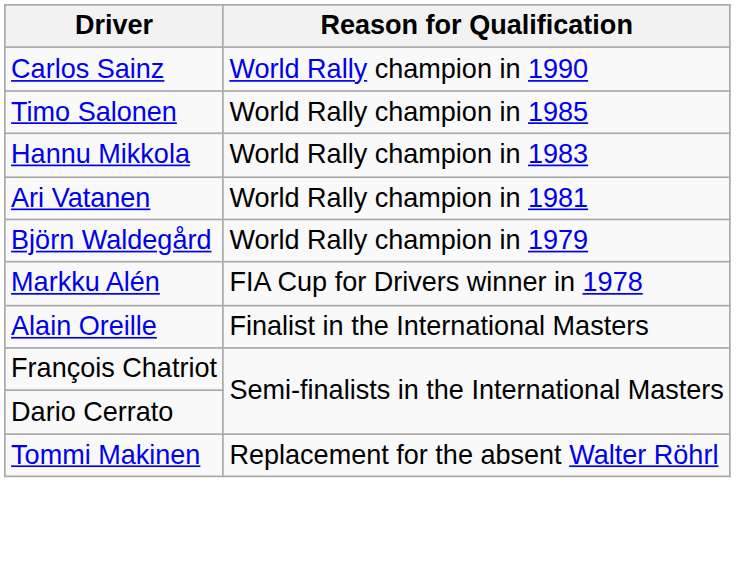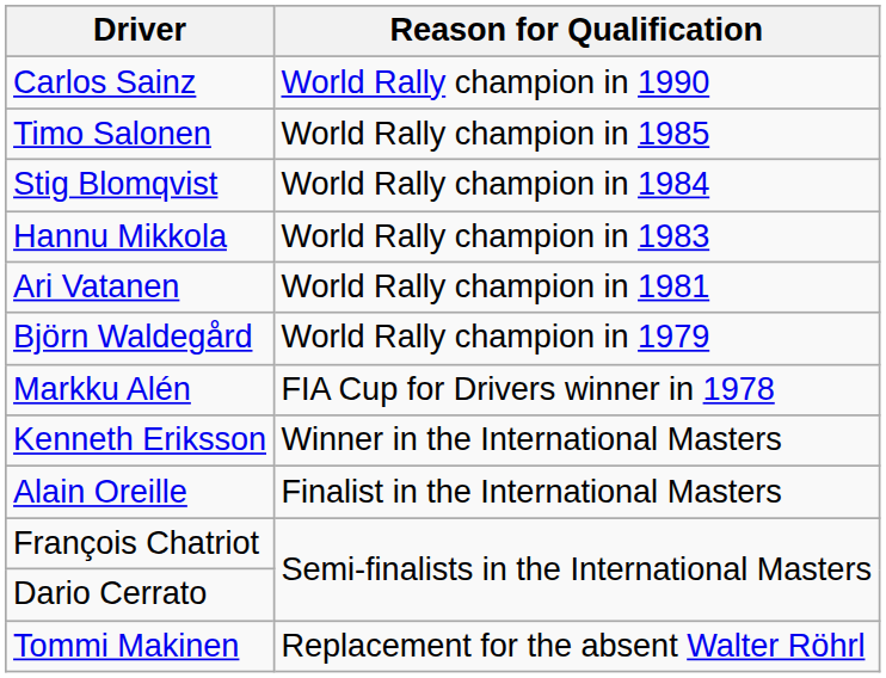+ row: Stig Blomqvist | World Rally champion in 1984
+ row: Kenneth Eriksson | Winner in the International Masters
